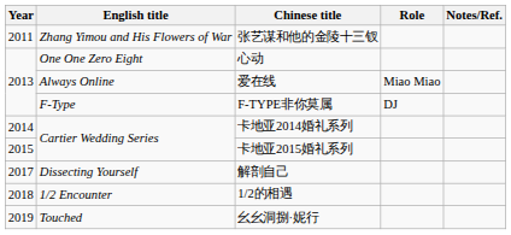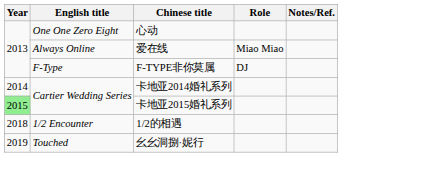- row: 2011 | Zhang Yimou and His Flowers of War | 张艺谋和他的金陵十三钗
卡地亚2015婚礼系列 | Year: no background -> lightgreen background
- row: 2017 | Dissecting Yourself | 解剖自己
